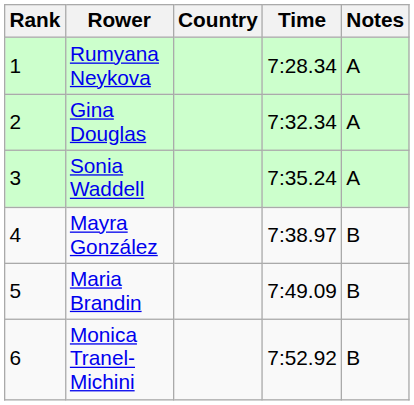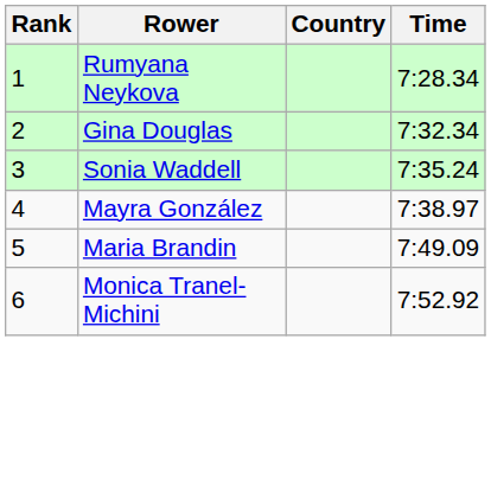- column: Notes | A | A | A | B | B | B
